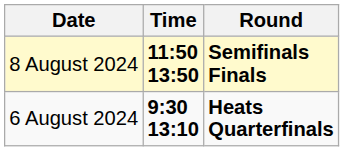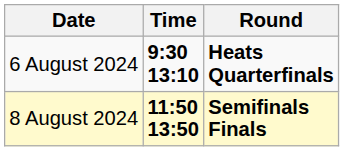rows swapped: 6 August 2024 <-> 8 August 2024
